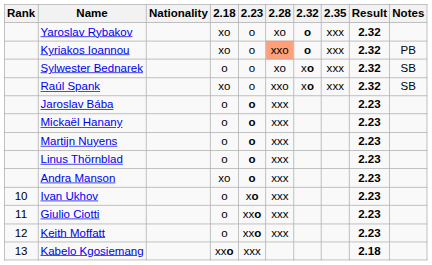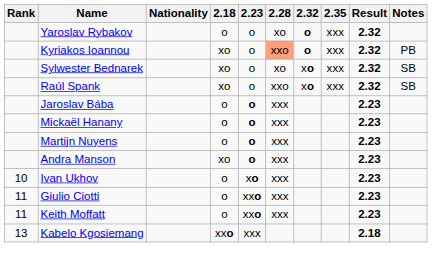Yaroslav Rybakov | 2.18: xo -> o
Sylwester Bednarek | 2.18: o -> xo
- row: Linus Thörnblad | o | o | xxx | 2.23
Keith Moffatt | Rank: 12 -> 11
